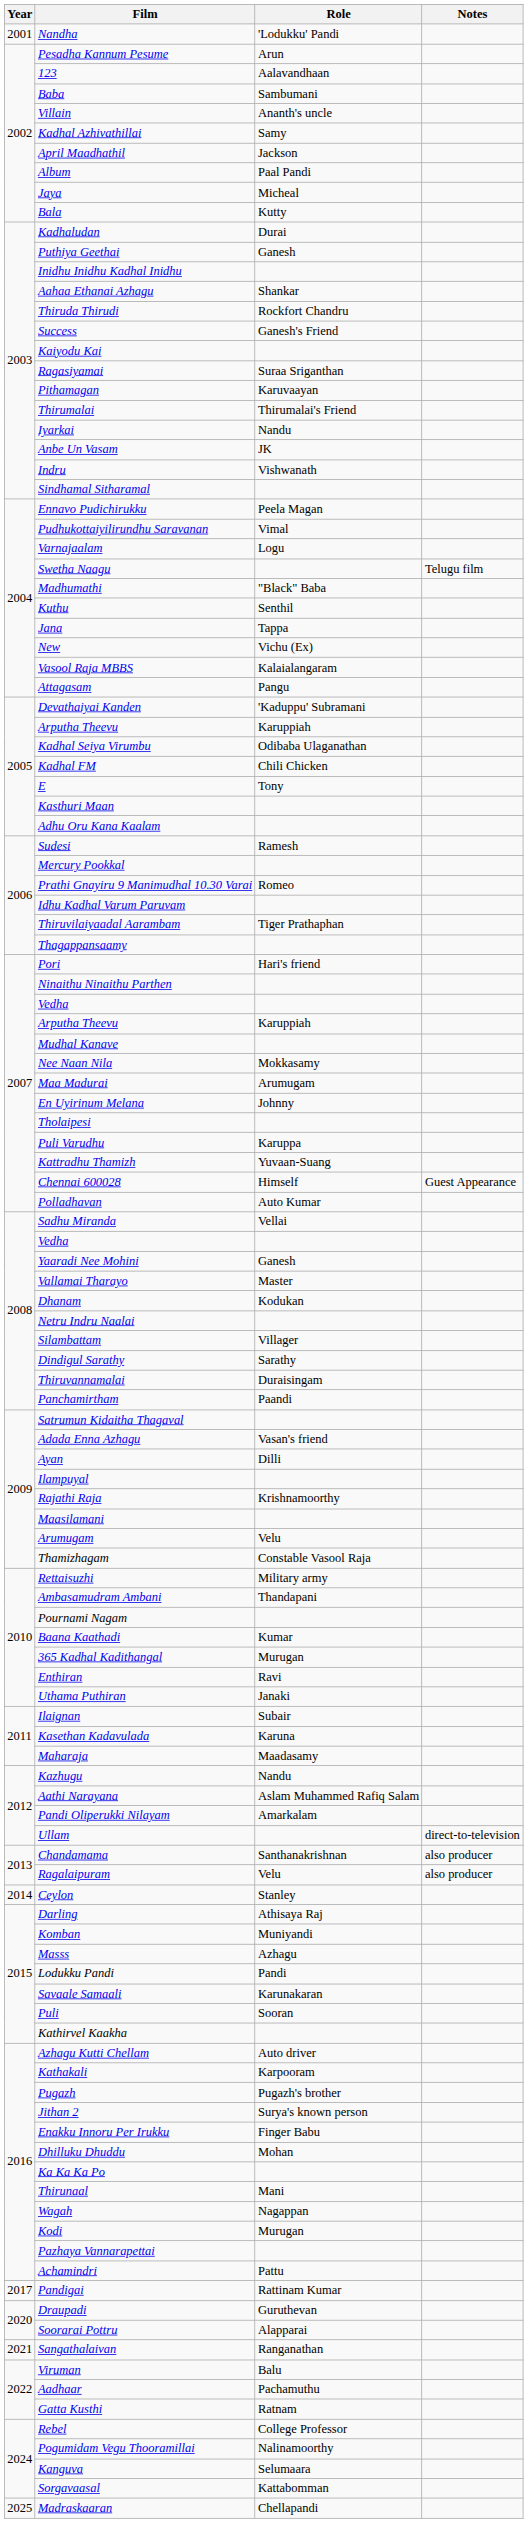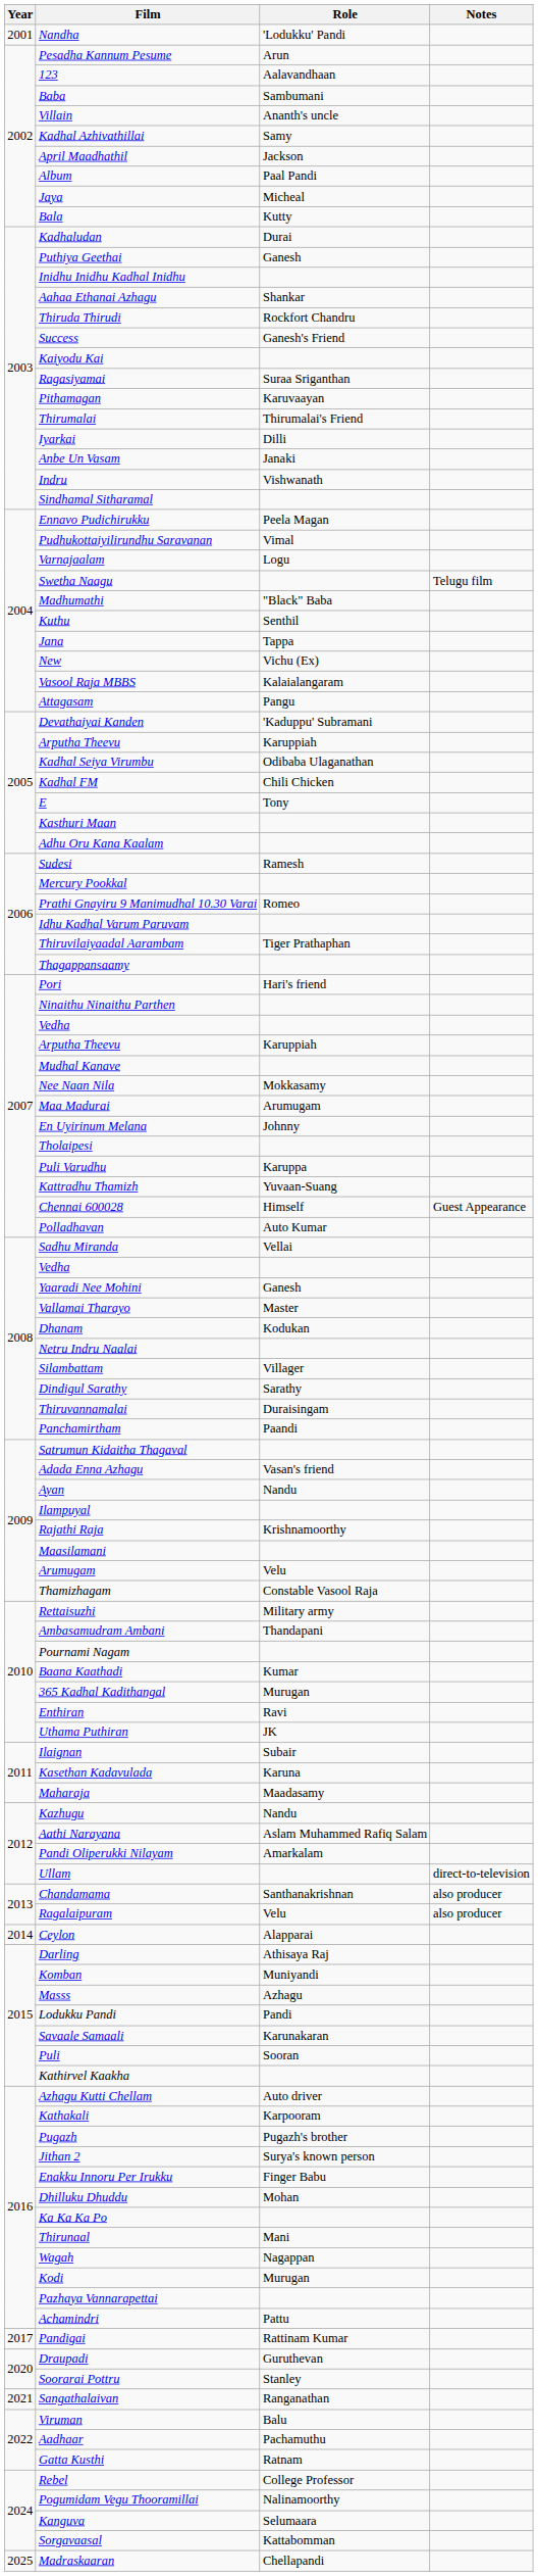Iyarkai | Role: Nandu -> Dilli
Anbe Un Vasam | Role: JK -> Janaki
Ayan | Role: Dilli -> Nandu
Uthama Puthiran | Role: Janaki -> JK
Ceylon | Role: Stanley -> Alapparai
Soorarai Pottru | Role: Alapparai -> Stanley
